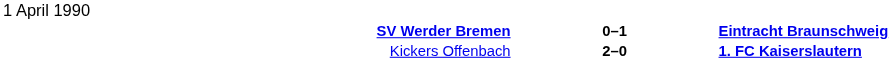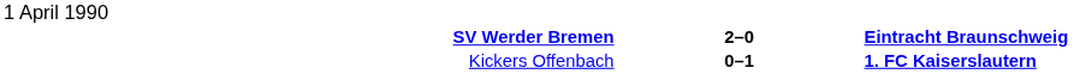SV Werder Bremen | column 2: 0–1 -> 2–0
Kickers Offenbach | column 2: 2–0 -> 0–1
